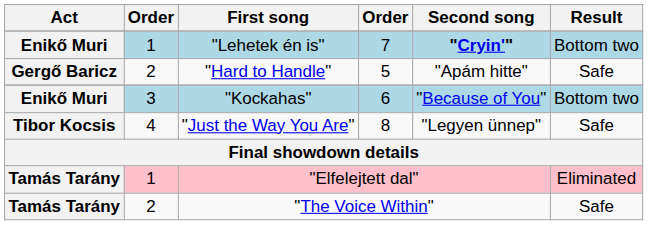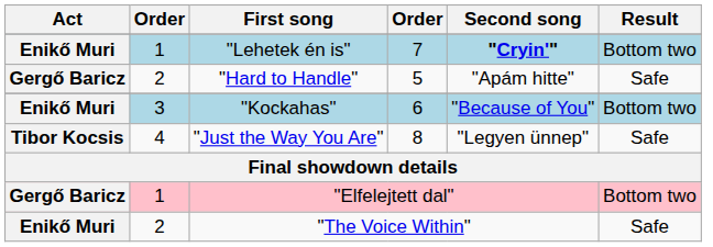"Elfelejtett dal" | Act: Tamás Tarány -> Gergő Baricz
"Elfelejtett dal" | Result: Eliminated -> Bottom two
"The Voice Within" | Act: Tamás Tarány -> Enikő Muri
